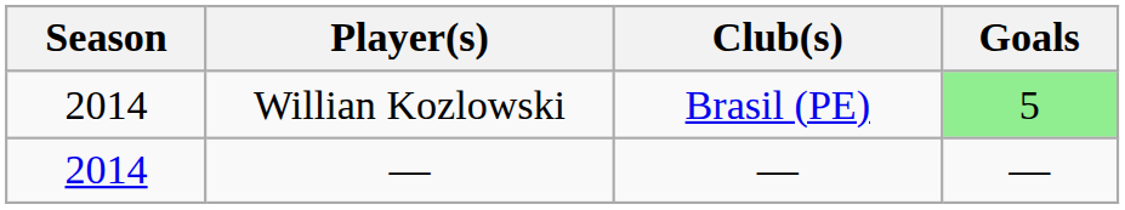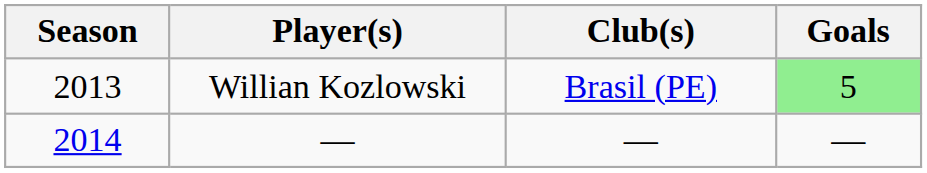Willian Kozlowski | Season: 2014 -> 2013
